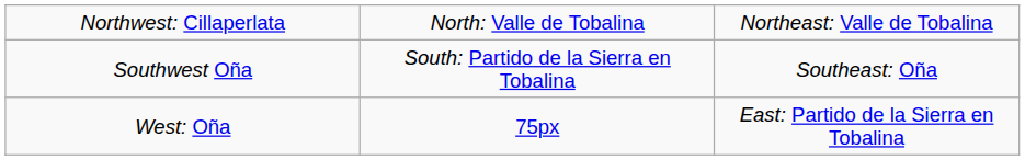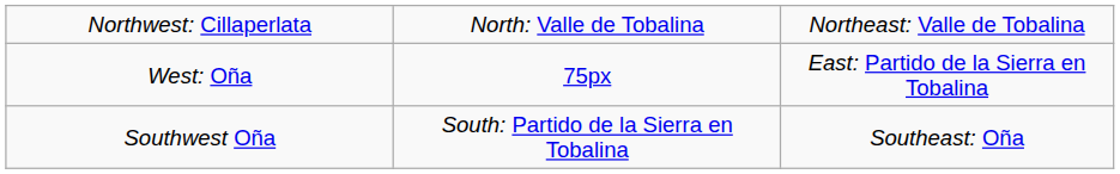rows swapped: West: Oña <-> Southwest Oña
